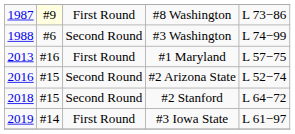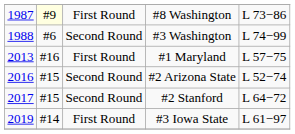#2 Stanford | column 1: 2018 -> 2017
